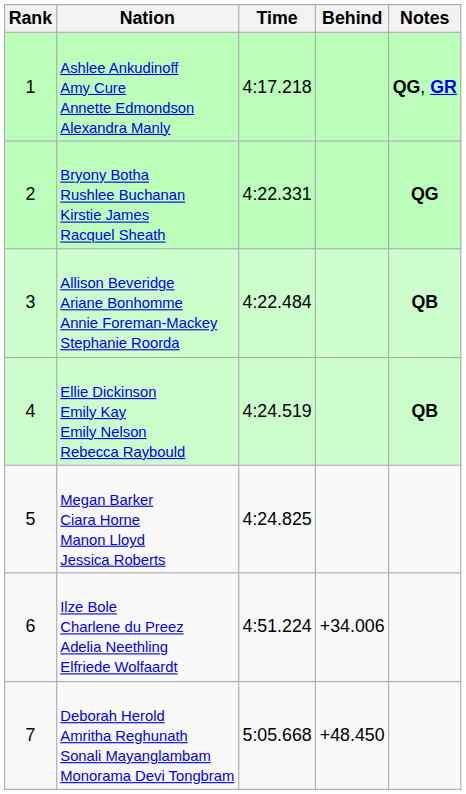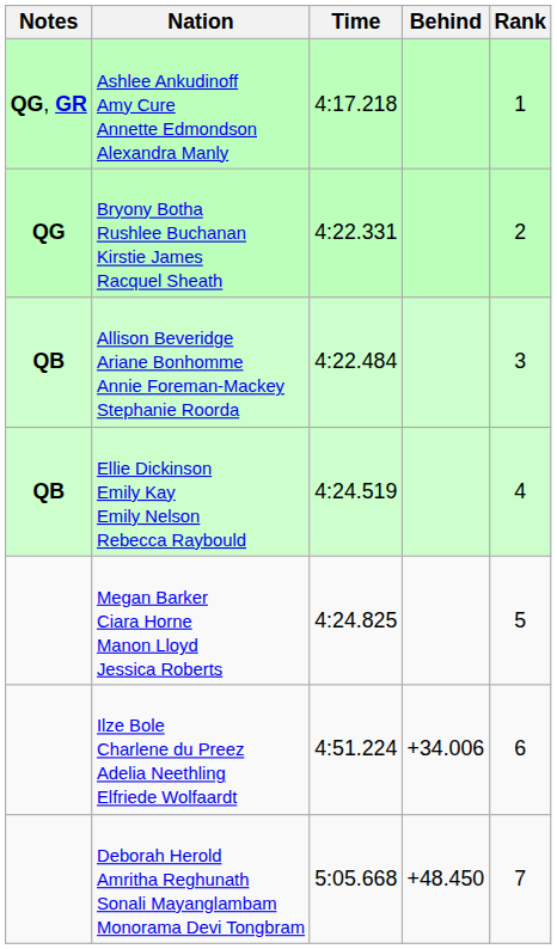columns swapped: Rank <-> Notes
